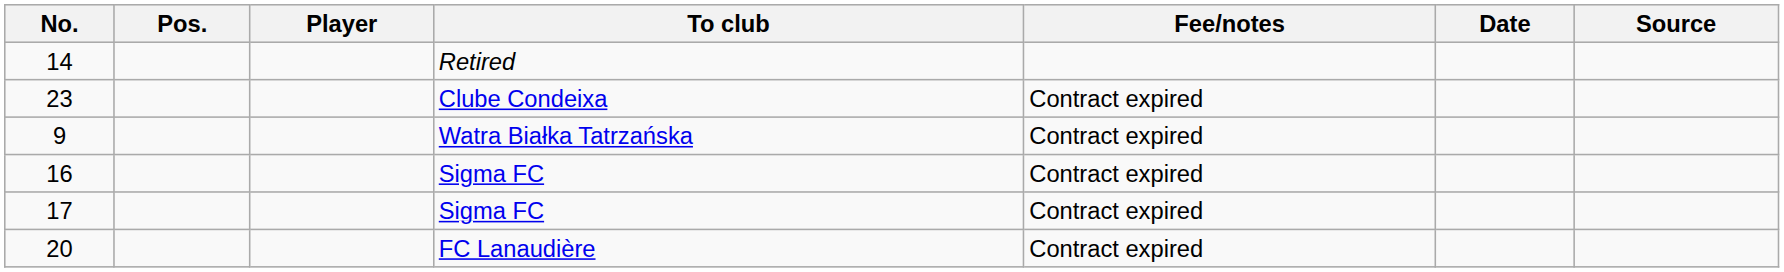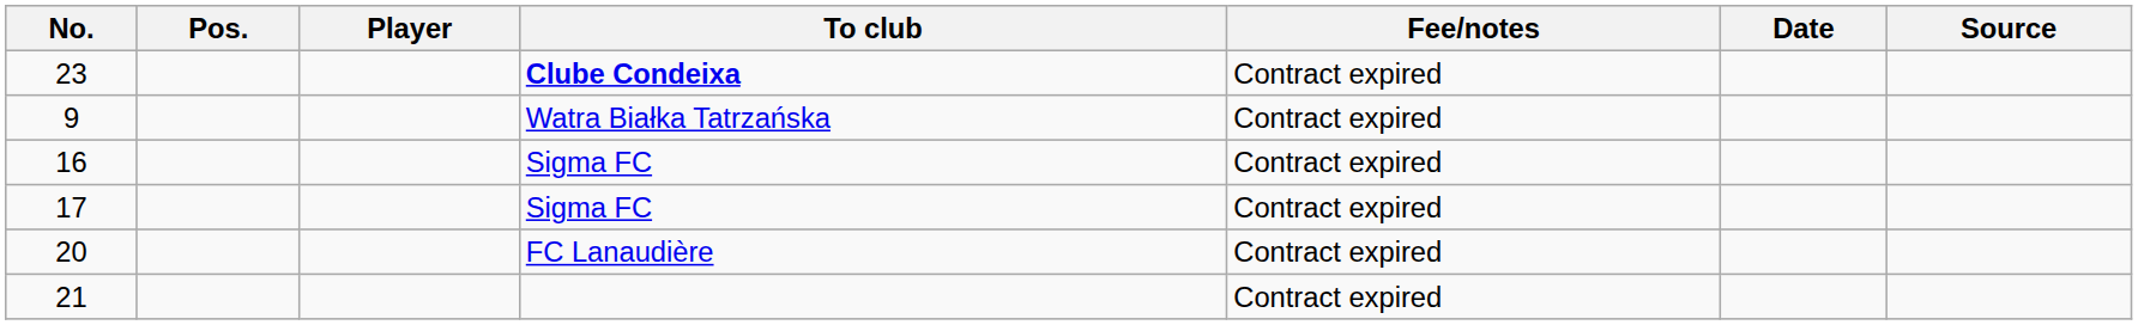- row: 14 | Retired
23 | To club: normal -> bold
+ row: 21 | Contract expired
